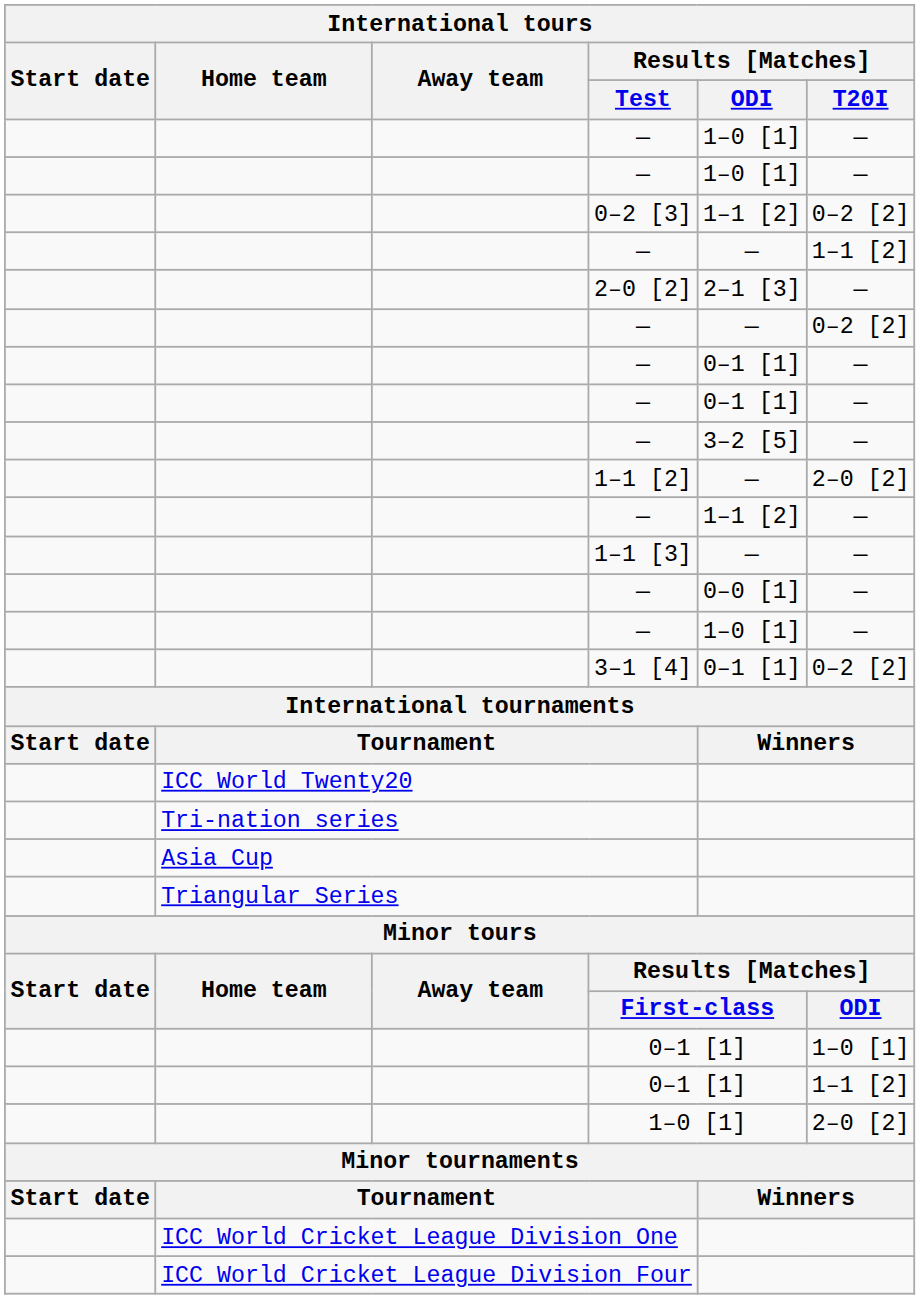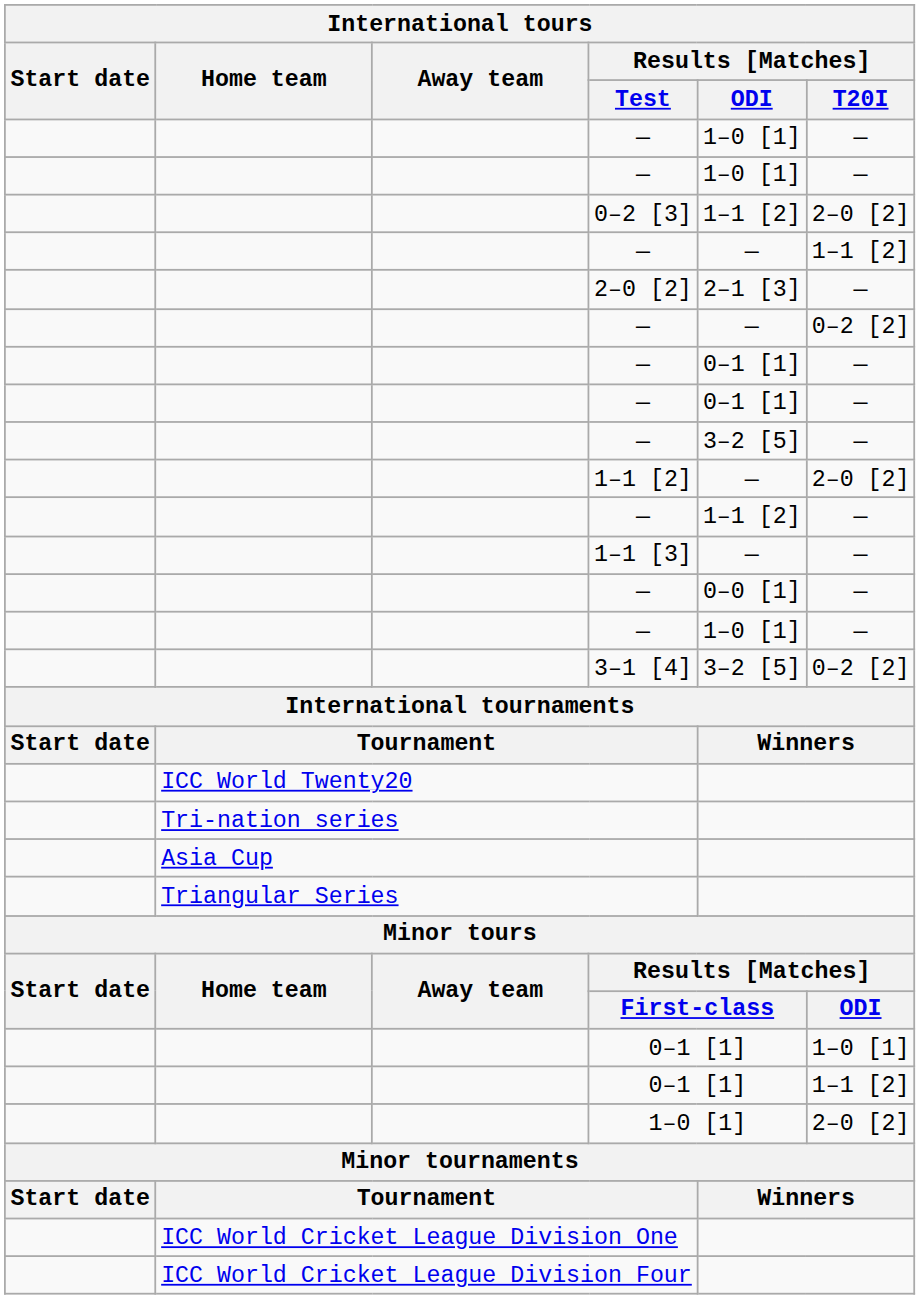0–2 [3] | International tours / Results [Matches] / T20I: 0–2 [2] -> 2–0 [2]
3–1 [4] | International tours / Results [Matches] / ODI: 0–1 [1] -> 3–2 [5]
